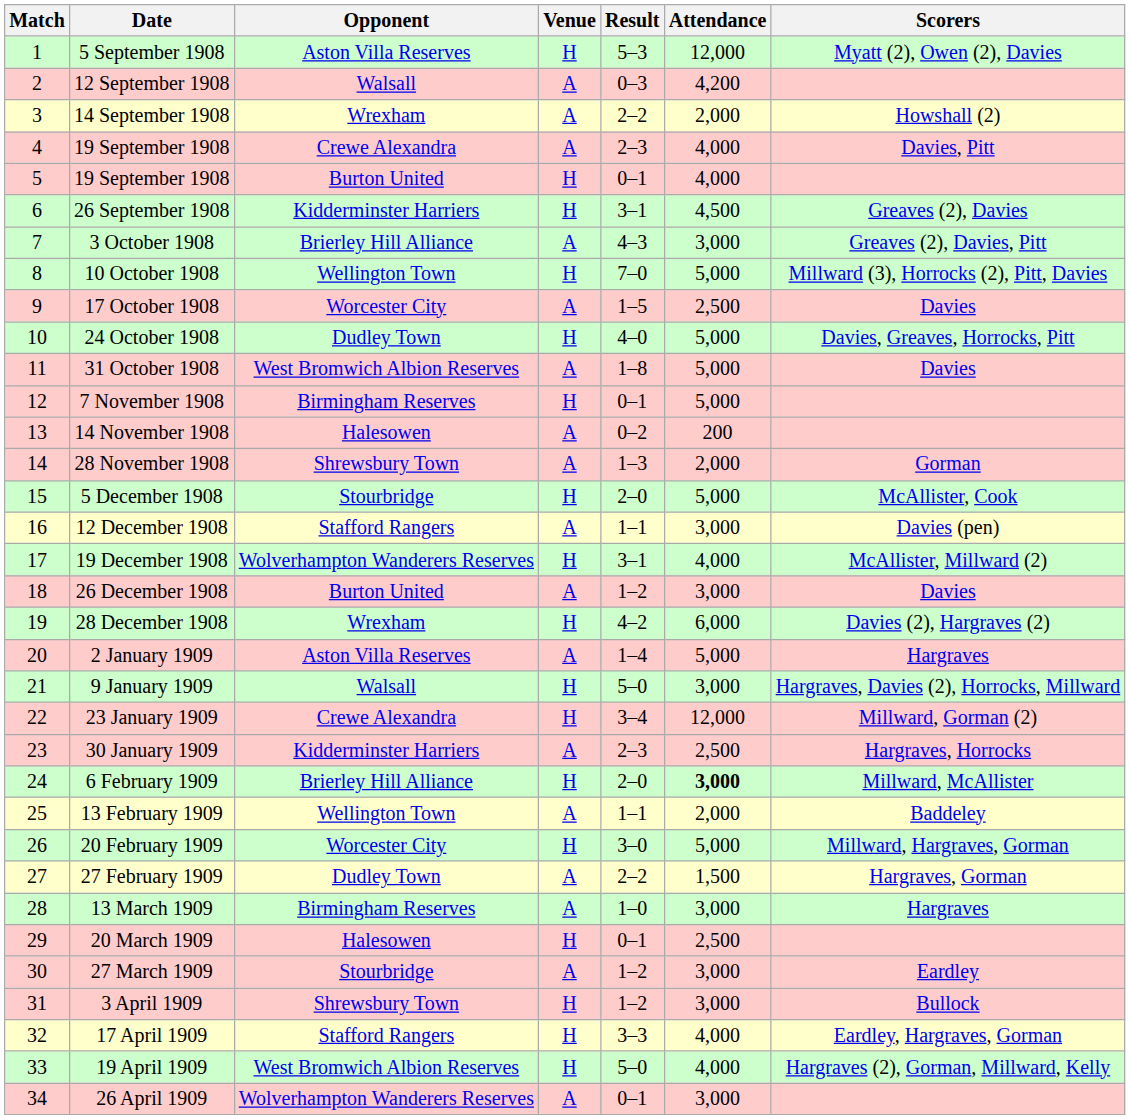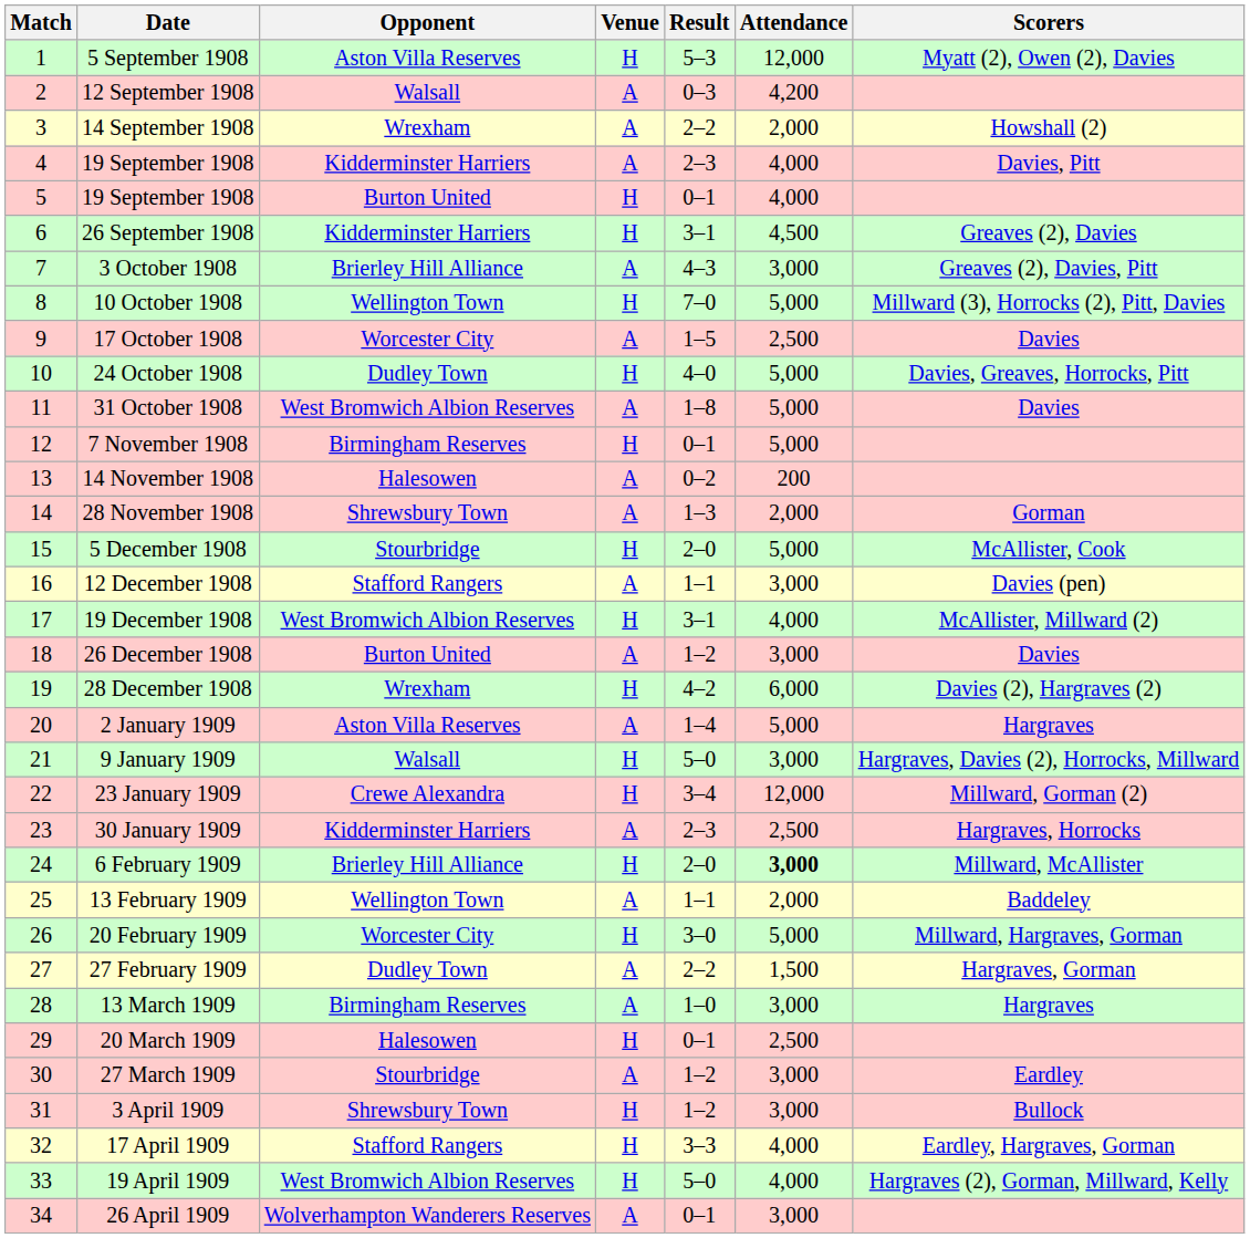4 / 19 September 1908 | Opponent: Crewe Alexandra -> Kidderminster Harriers
19 December 1908 | Opponent: Wolverhampton Wanderers Reserves -> West Bromwich Albion Reserves
